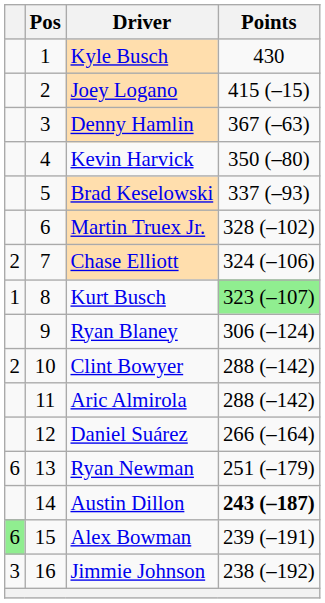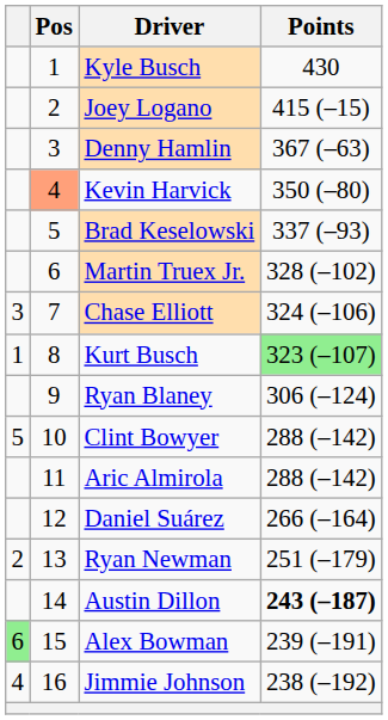Kevin Harvick | Pos: no background -> lightsalmon background
Chase Elliott | column 1: 2 -> 3
Clint Bowyer | column 1: 2 -> 5
Ryan Newman | column 1: 6 -> 2
Jimmie Johnson | column 1: 3 -> 4
